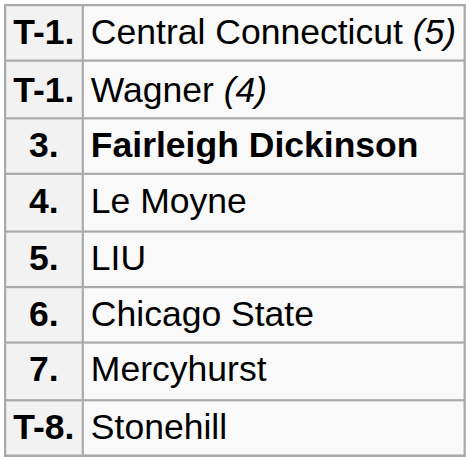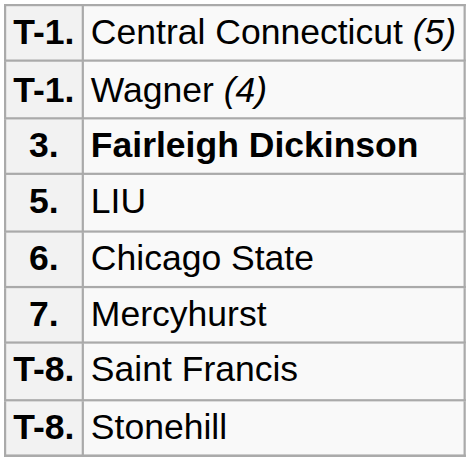- row: 4. | Le Moyne
+ row: T-8. | Saint Francis
